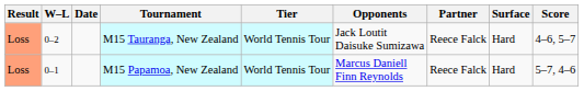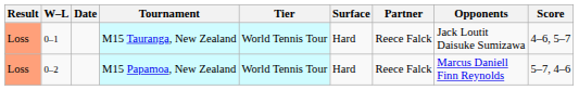columns swapped: Surface <-> Opponents
M15 Tauranga, New Zealand | W–L: 0–2 -> 0–1
M15 Papamoa, New Zealand | W–L: 0–1 -> 0–2
